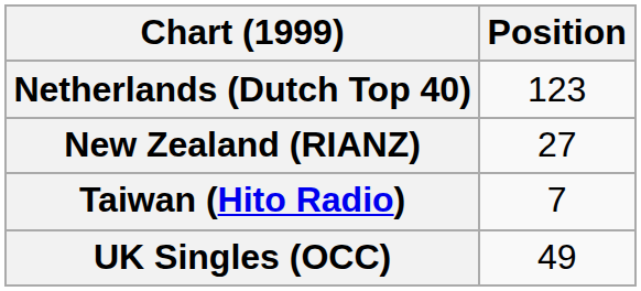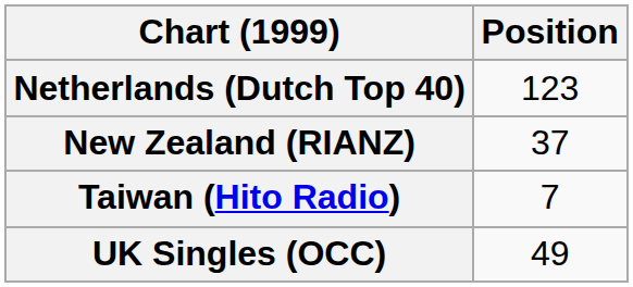New Zealand (RIANZ) | Position: 27 -> 37
